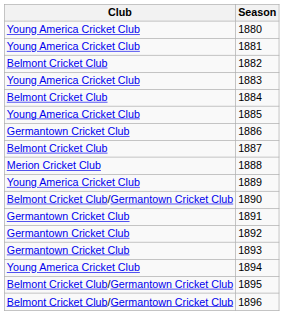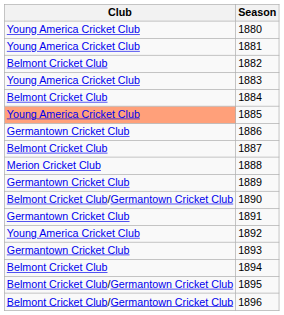1885 | Club: no background -> lightsalmon background
1889 | Club: Young America Cricket Club -> Germantown Cricket Club
1892 | Club: Germantown Cricket Club -> Young America Cricket Club
1894 | Club: Young America Cricket Club -> Belmont Cricket Club
